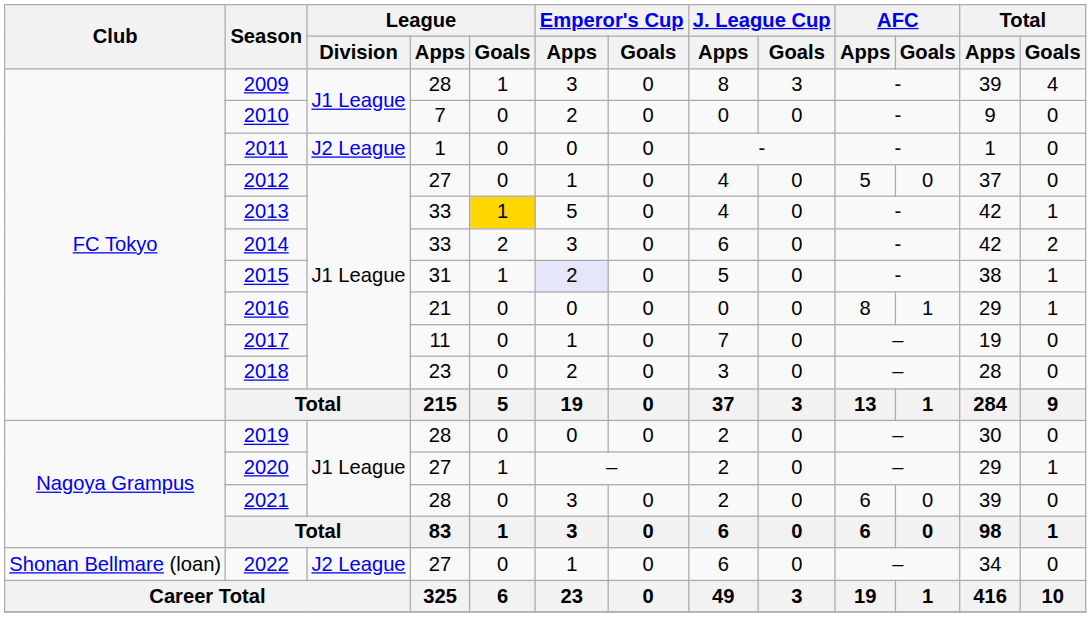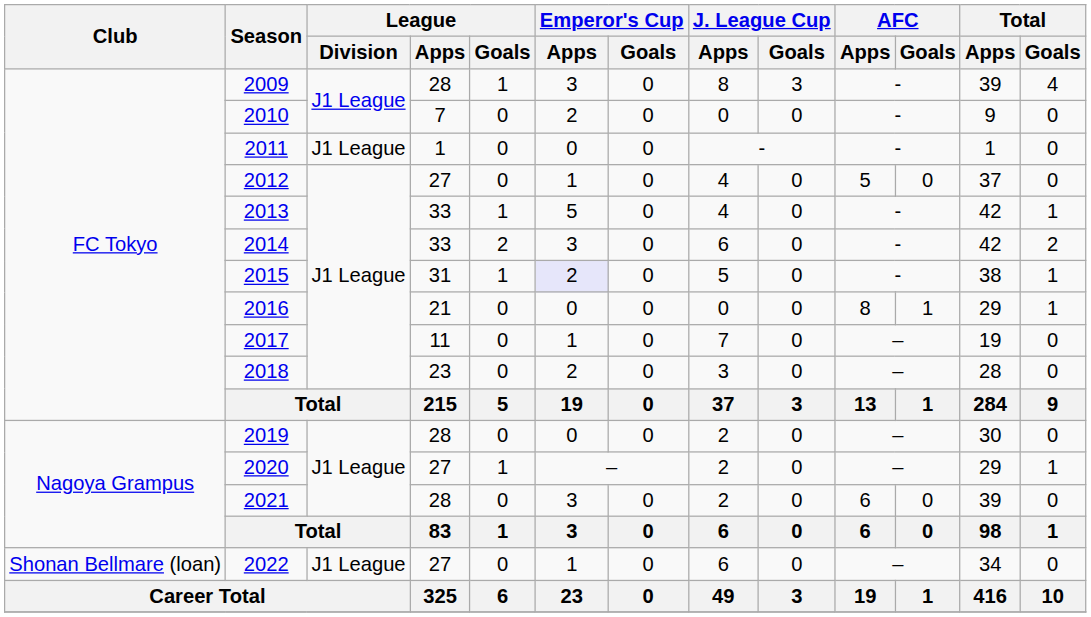2011 | League / Division: J2 League -> J1 League
2013 | League / Goals: gold background -> no background
2022 | League / Division: J2 League -> J1 League
